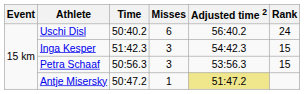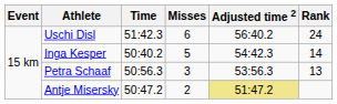Uschi Disl | Time: 50:40.2 -> 51:42.3
Inga Kesper | Time: 51:42.3 -> 50:40.2
Inga Kesper | Misses: 3 -> 5
Inga Kesper | Rank: 15 -> 14
Petra Schaaf | Rank: 15 -> 13
Antje Misersky | Misses: 1 -> 2
